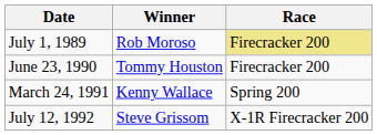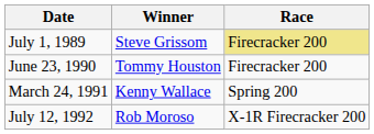July 1, 1989 | Winner: Rob Moroso -> Steve Grissom
July 12, 1992 | Winner: Steve Grissom -> Rob Moroso
